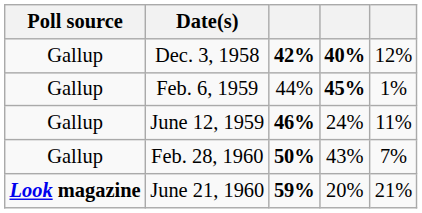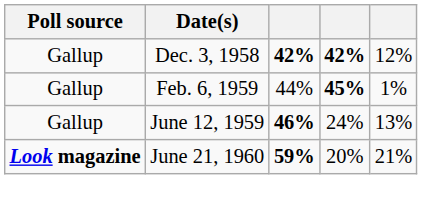Dec. 3, 1958 | column 4: 40% -> 42%
June 12, 1959 | column 5: 11% -> 13%
- row: Gallup | Feb. 28, 1960 | 50% | 43% | 7%
